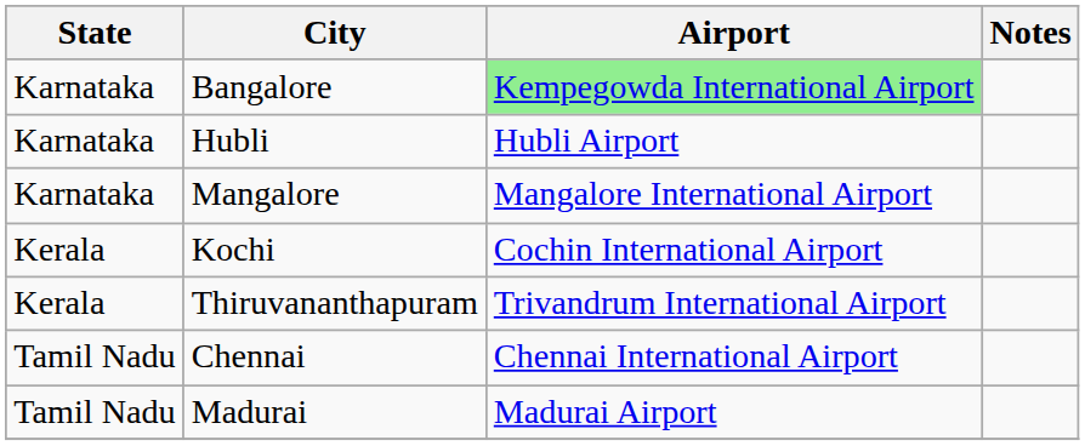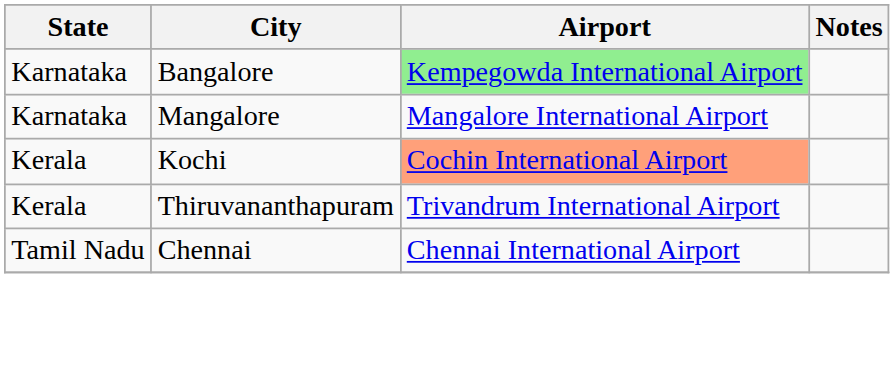- row: Karnataka | Hubli | Hubli Airport
Kochi | Airport: no background -> lightsalmon background
- row: Tamil Nadu | Madurai | Madurai Airport
